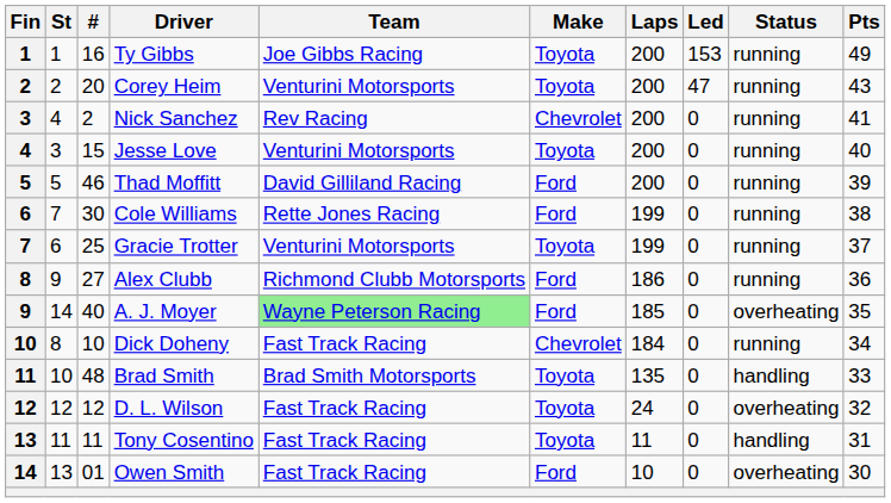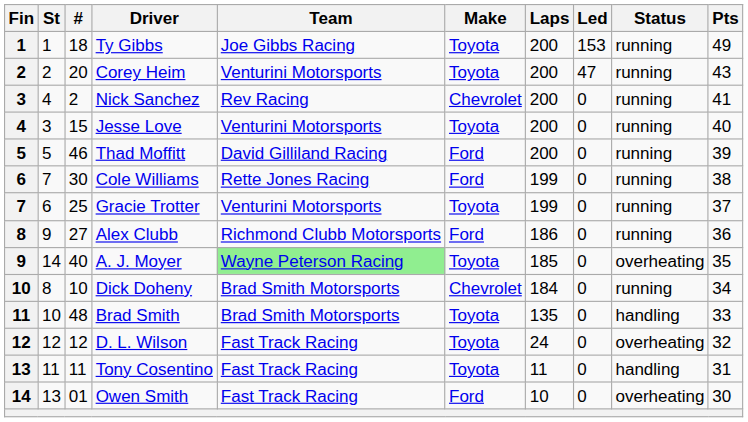Ty Gibbs | #: 16 -> 18
A. J. Moyer | Make: Ford -> Toyota
Dick Doheny | Team: Fast Track Racing -> Brad Smith Motorsports
